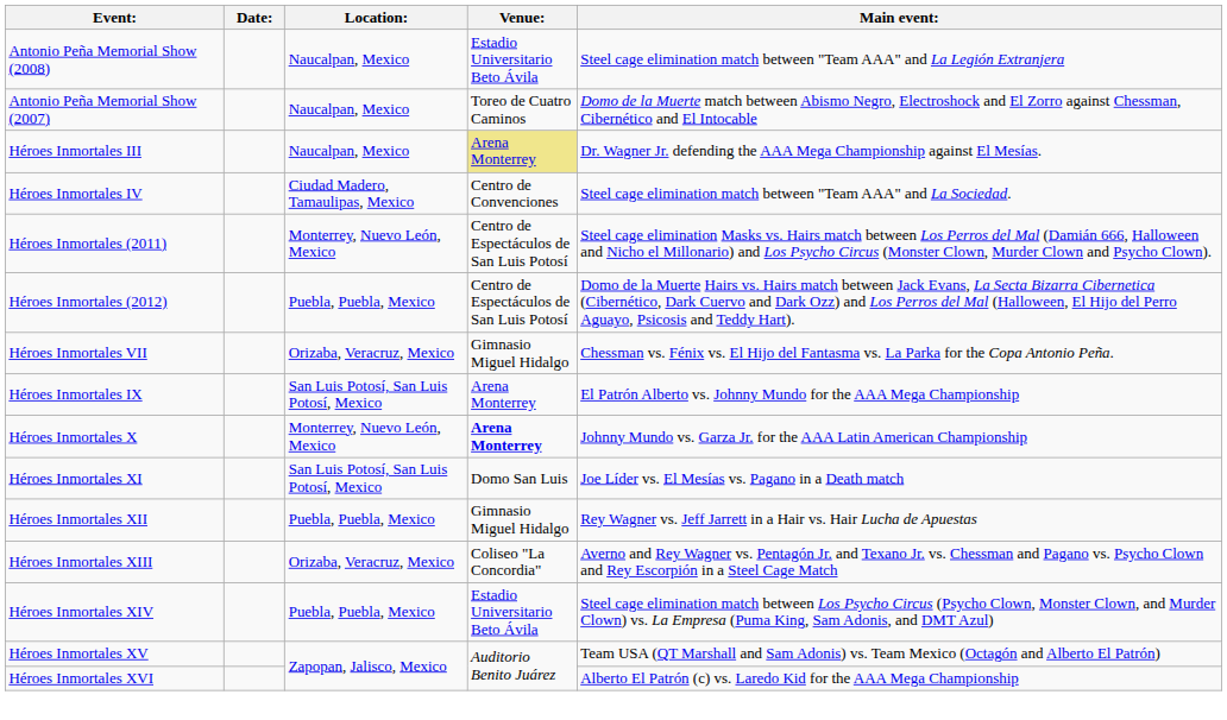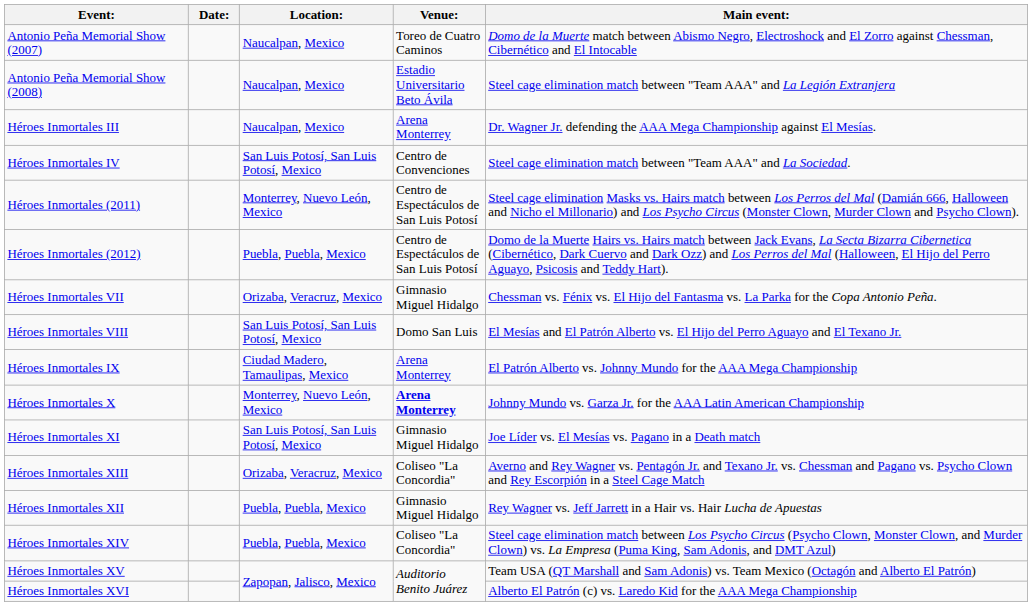rows swapped: Antonio Peña Memorial Show (2007) <-> Antonio Peña Memorial Show (2008)
Héroes Inmortales III | Venue:: khaki background -> no background
Héroes Inmortales IV | Location:: Ciudad Madero, Tamaulipas, Mexico -> San Luis Potosí, San Luis Potosí, Mexico
+ row: Héroes Inmortales VIII | San Luis Potosí, San Luis Potosí, Mexico | Domo San Luis | El Mesías and El Patrón Alberto vs. El Hijo del Perro Aguayo and El Texano Jr.
Héroes Inmortales IX | Location:: San Luis Potosí, San Luis Potosí, Mexico -> Ciudad Madero, Tamaulipas, Mexico
Héroes Inmortales XI | Venue:: Domo San Luis -> Gimnasio Miguel Hidalgo
rows swapped: Héroes Inmortales XII <-> Héroes Inmortales XIII
Héroes Inmortales XIV | Venue:: Estadio Universitario Beto Ávila -> Coliseo "La Concordia"
